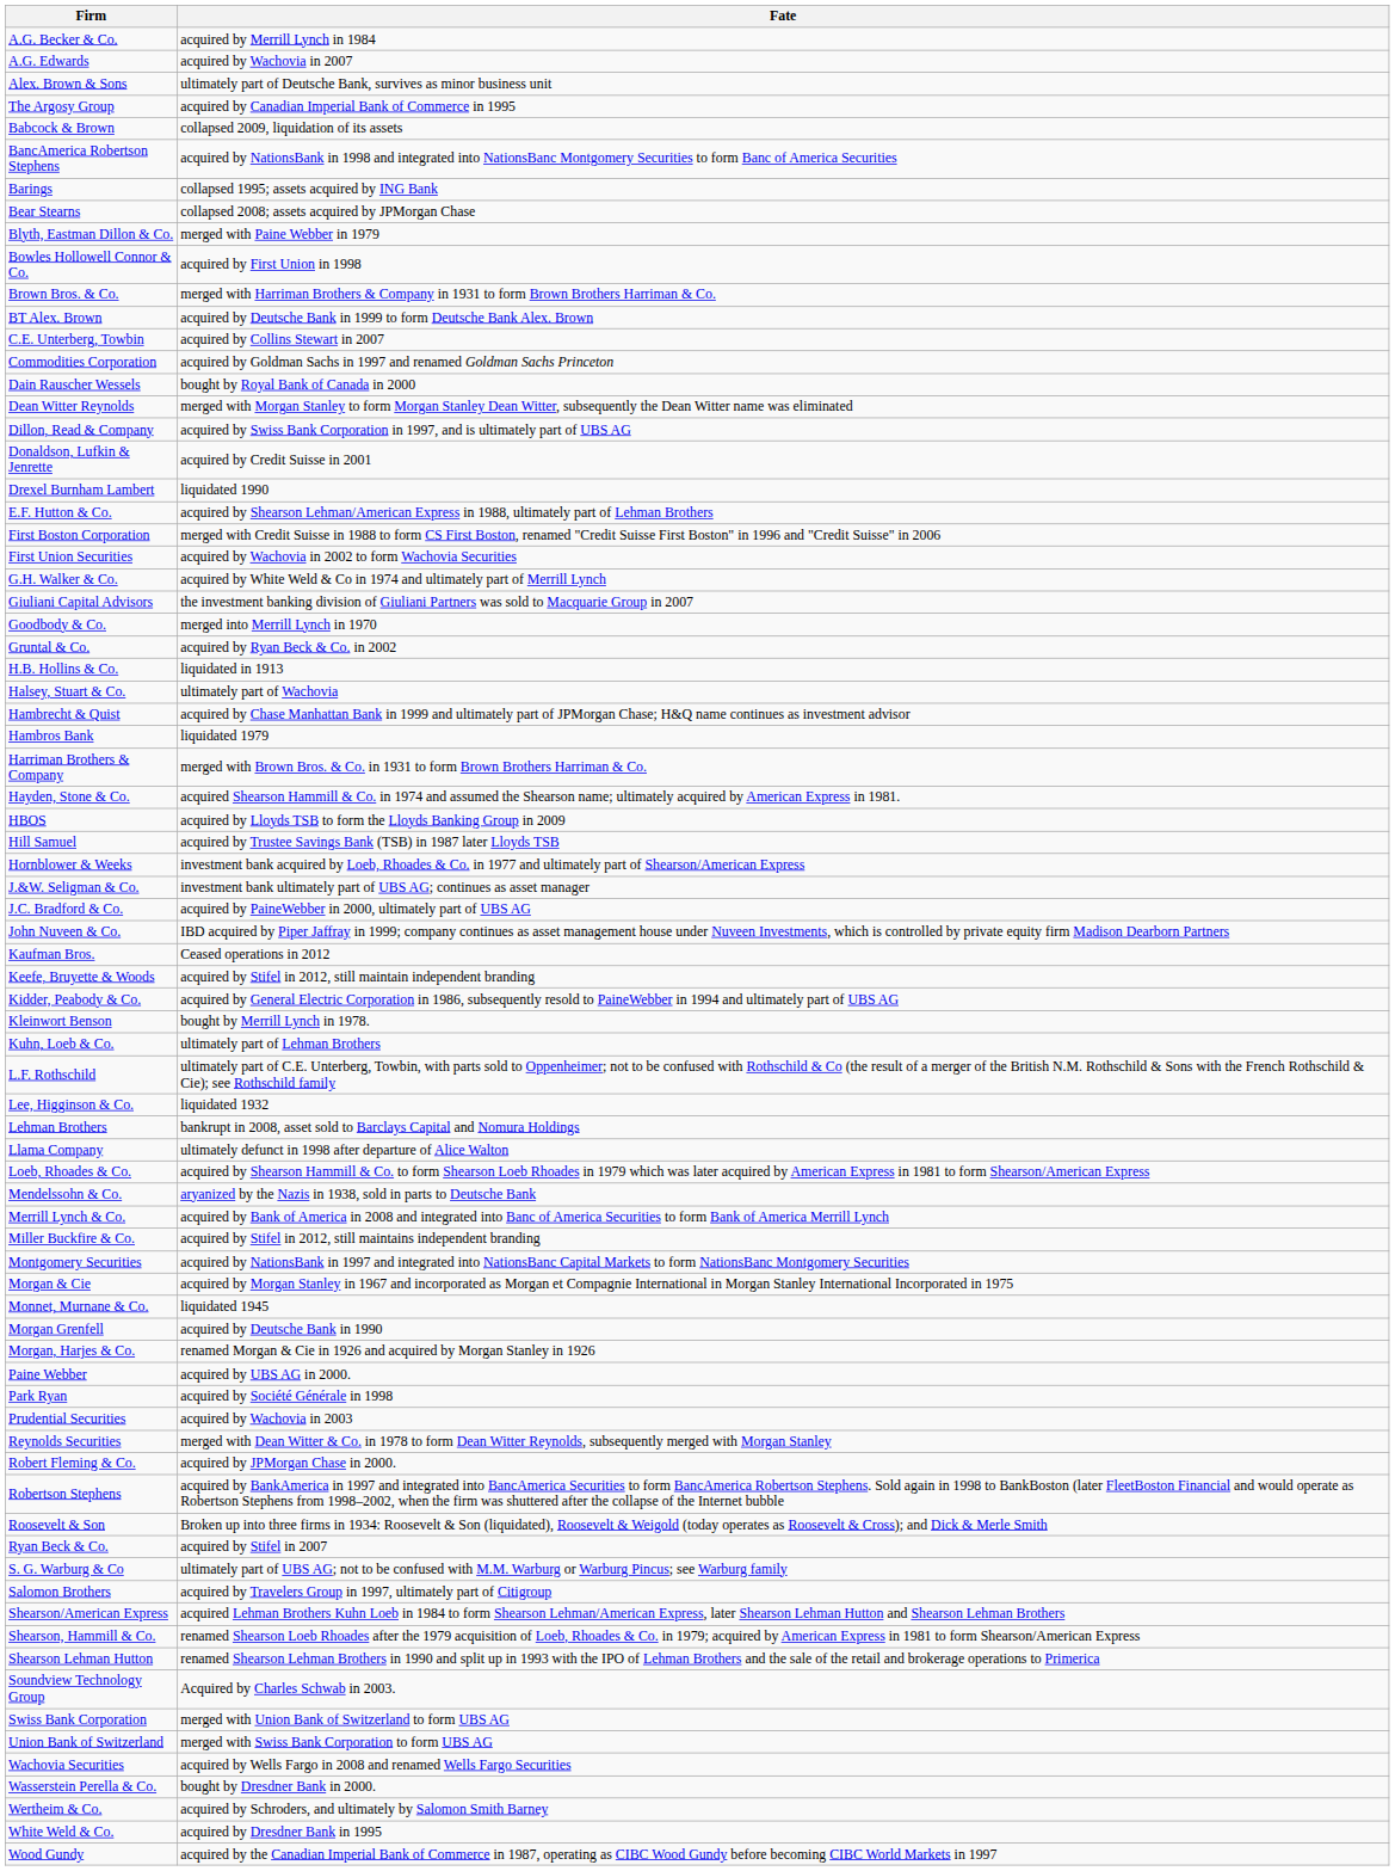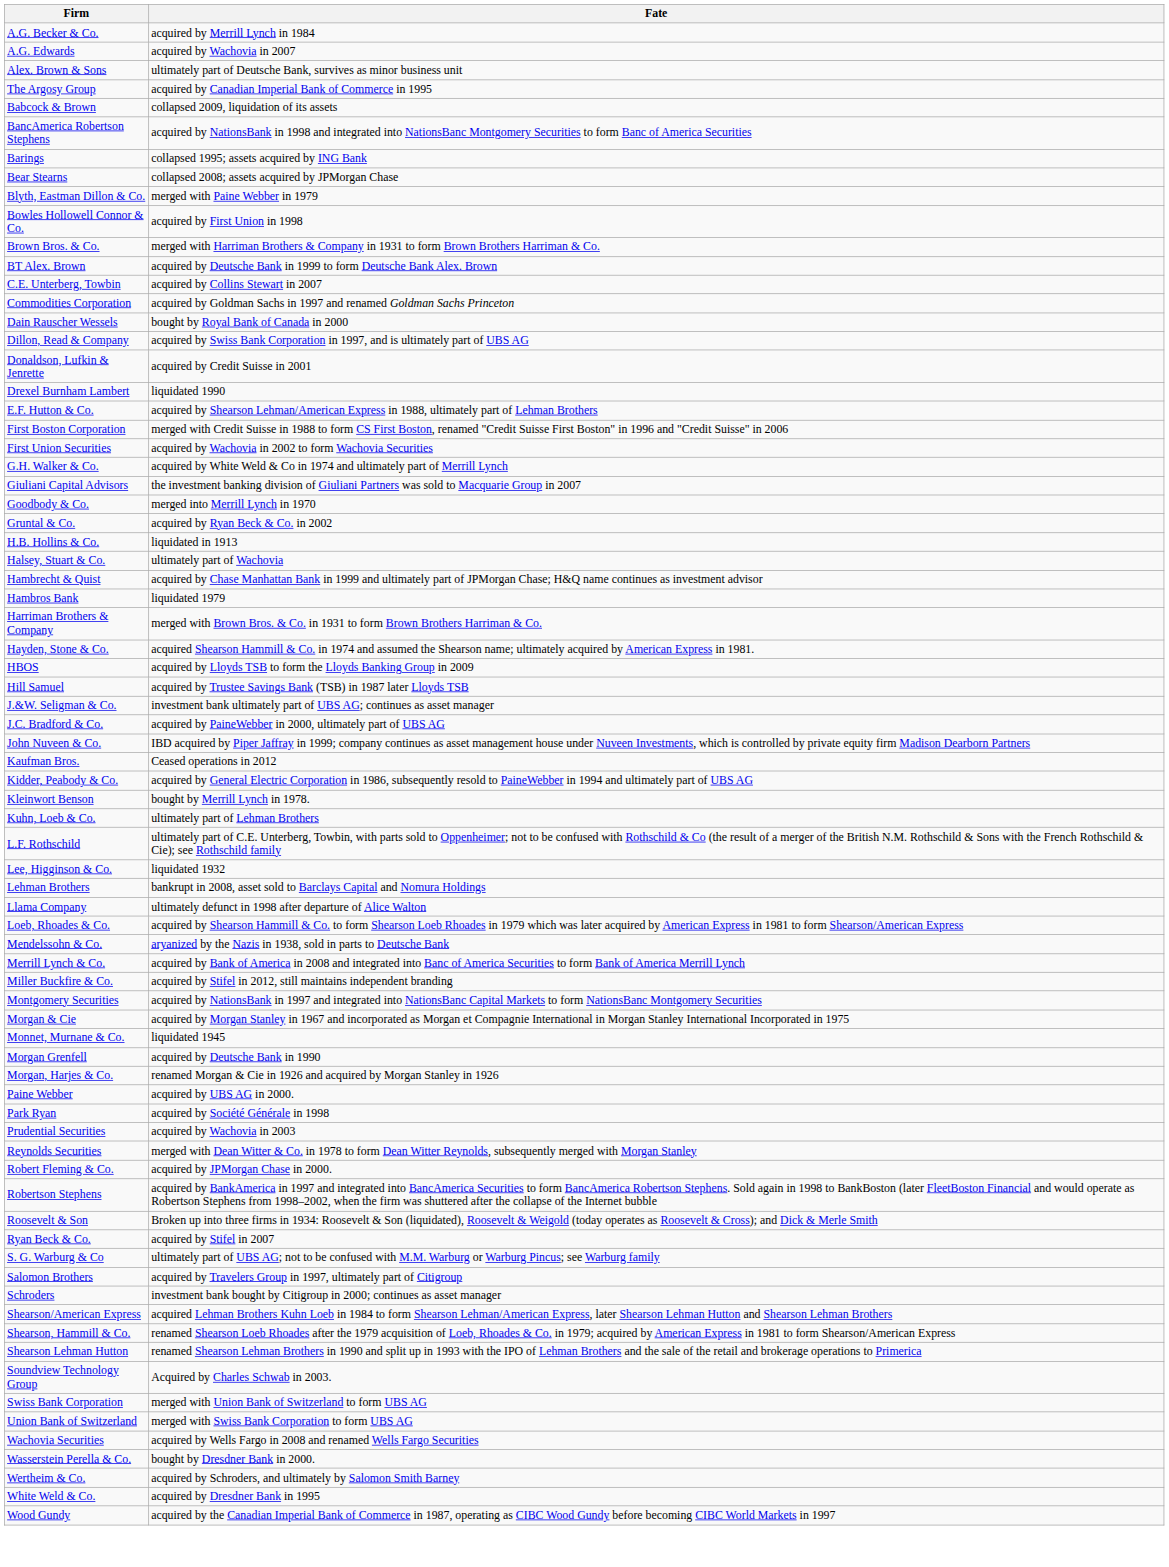- row: Dean Witter Reynolds | merged with Morgan Stanley to form Morgan Stanley Dean Witter, subsequently the Dean Witter name was eliminated
- row: Hornblower & Weeks | investment bank acquired by Loeb, Rhoades & Co. in 1977 and ultimately part of Shearson/American Express
- row: Keefe, Bruyette & Woods | acquired by Stifel in 2012, still maintain independent branding
+ row: Schroders | investment bank bought by Citigroup in 2000; continues as asset manager
